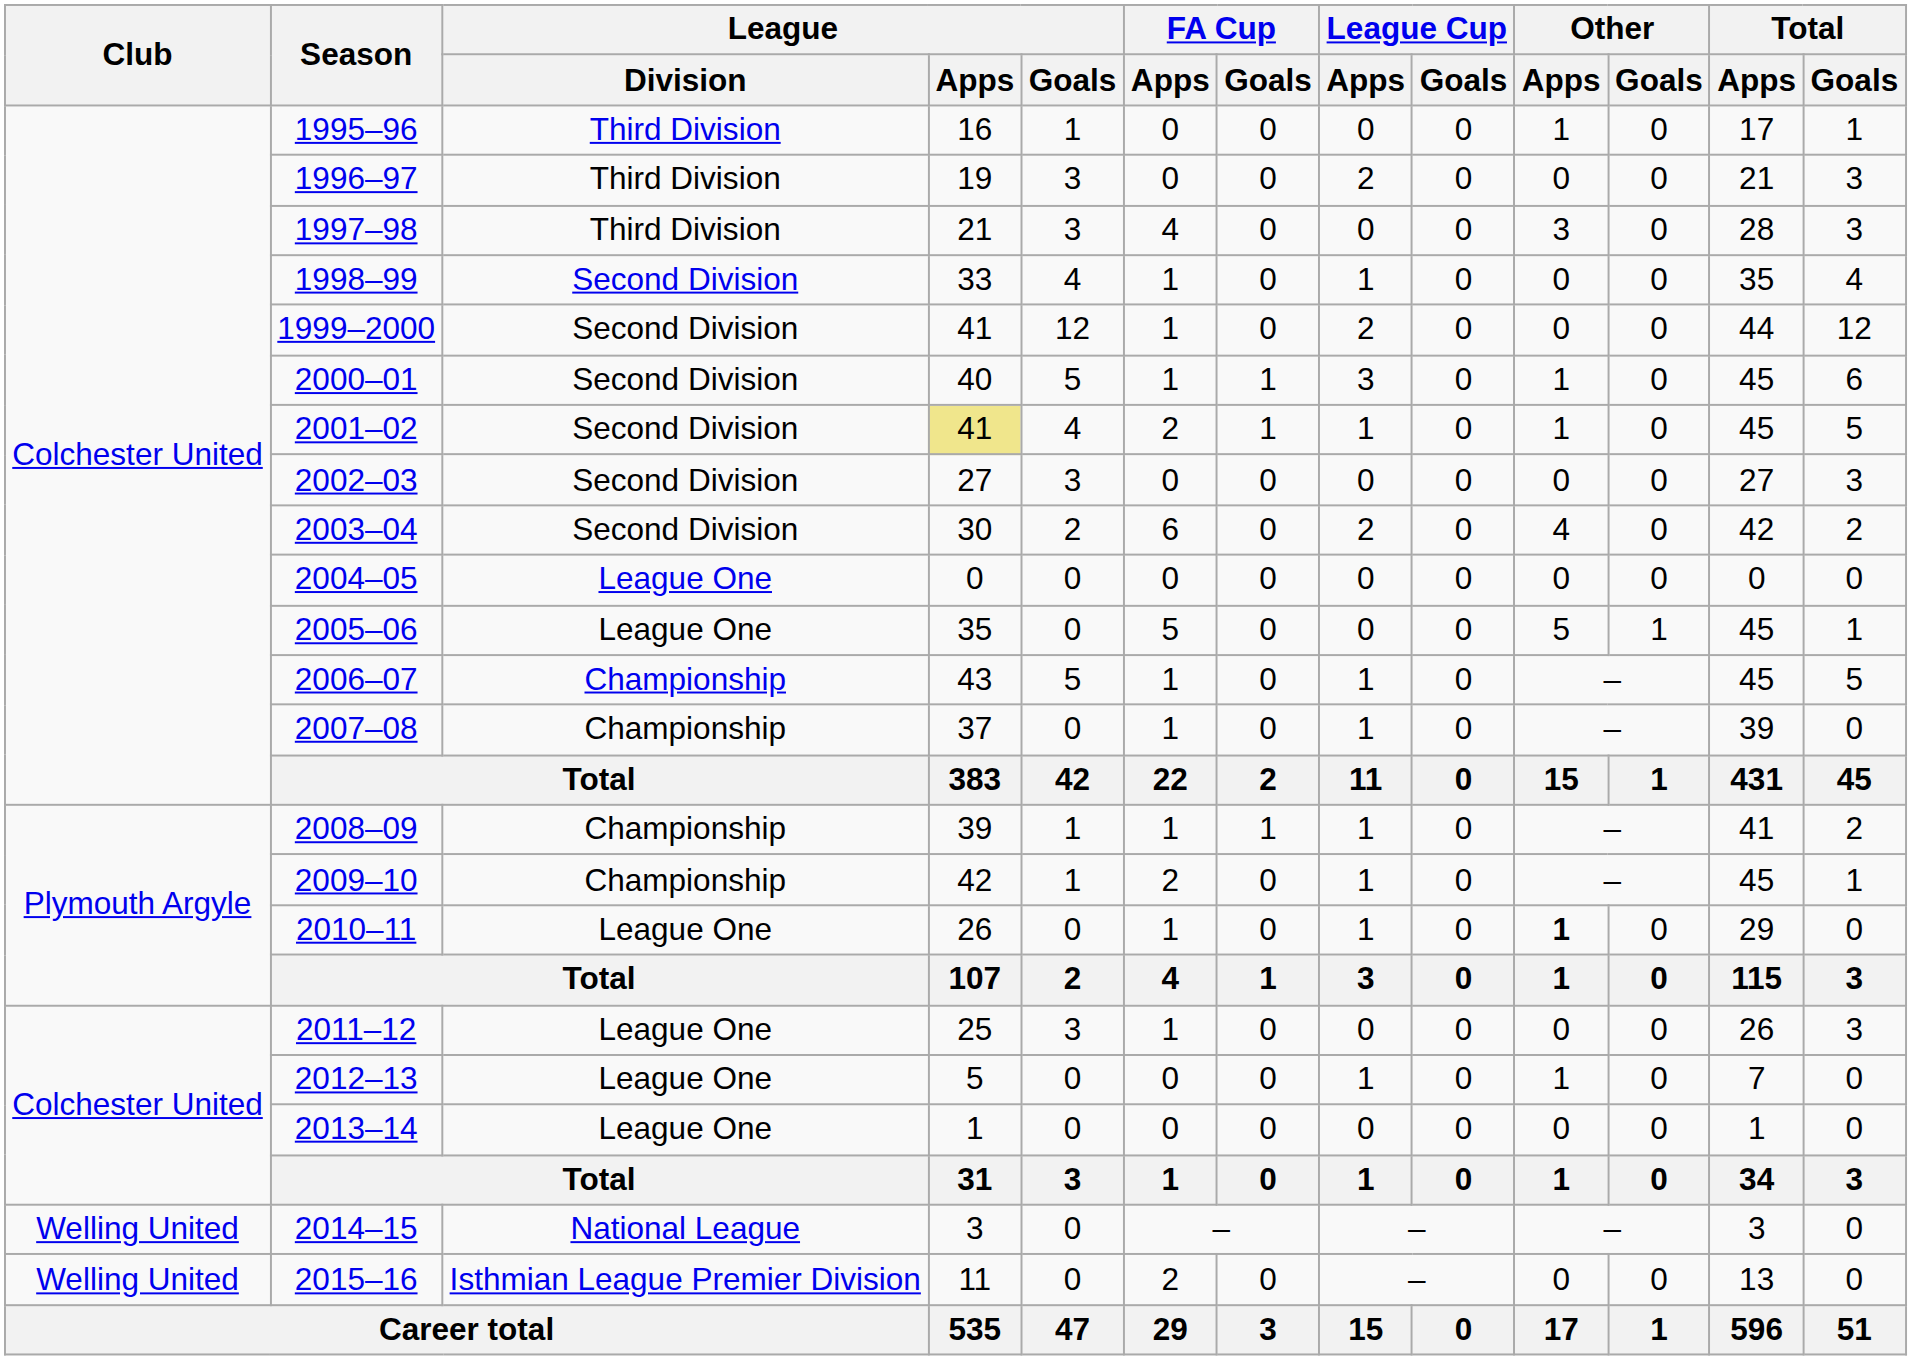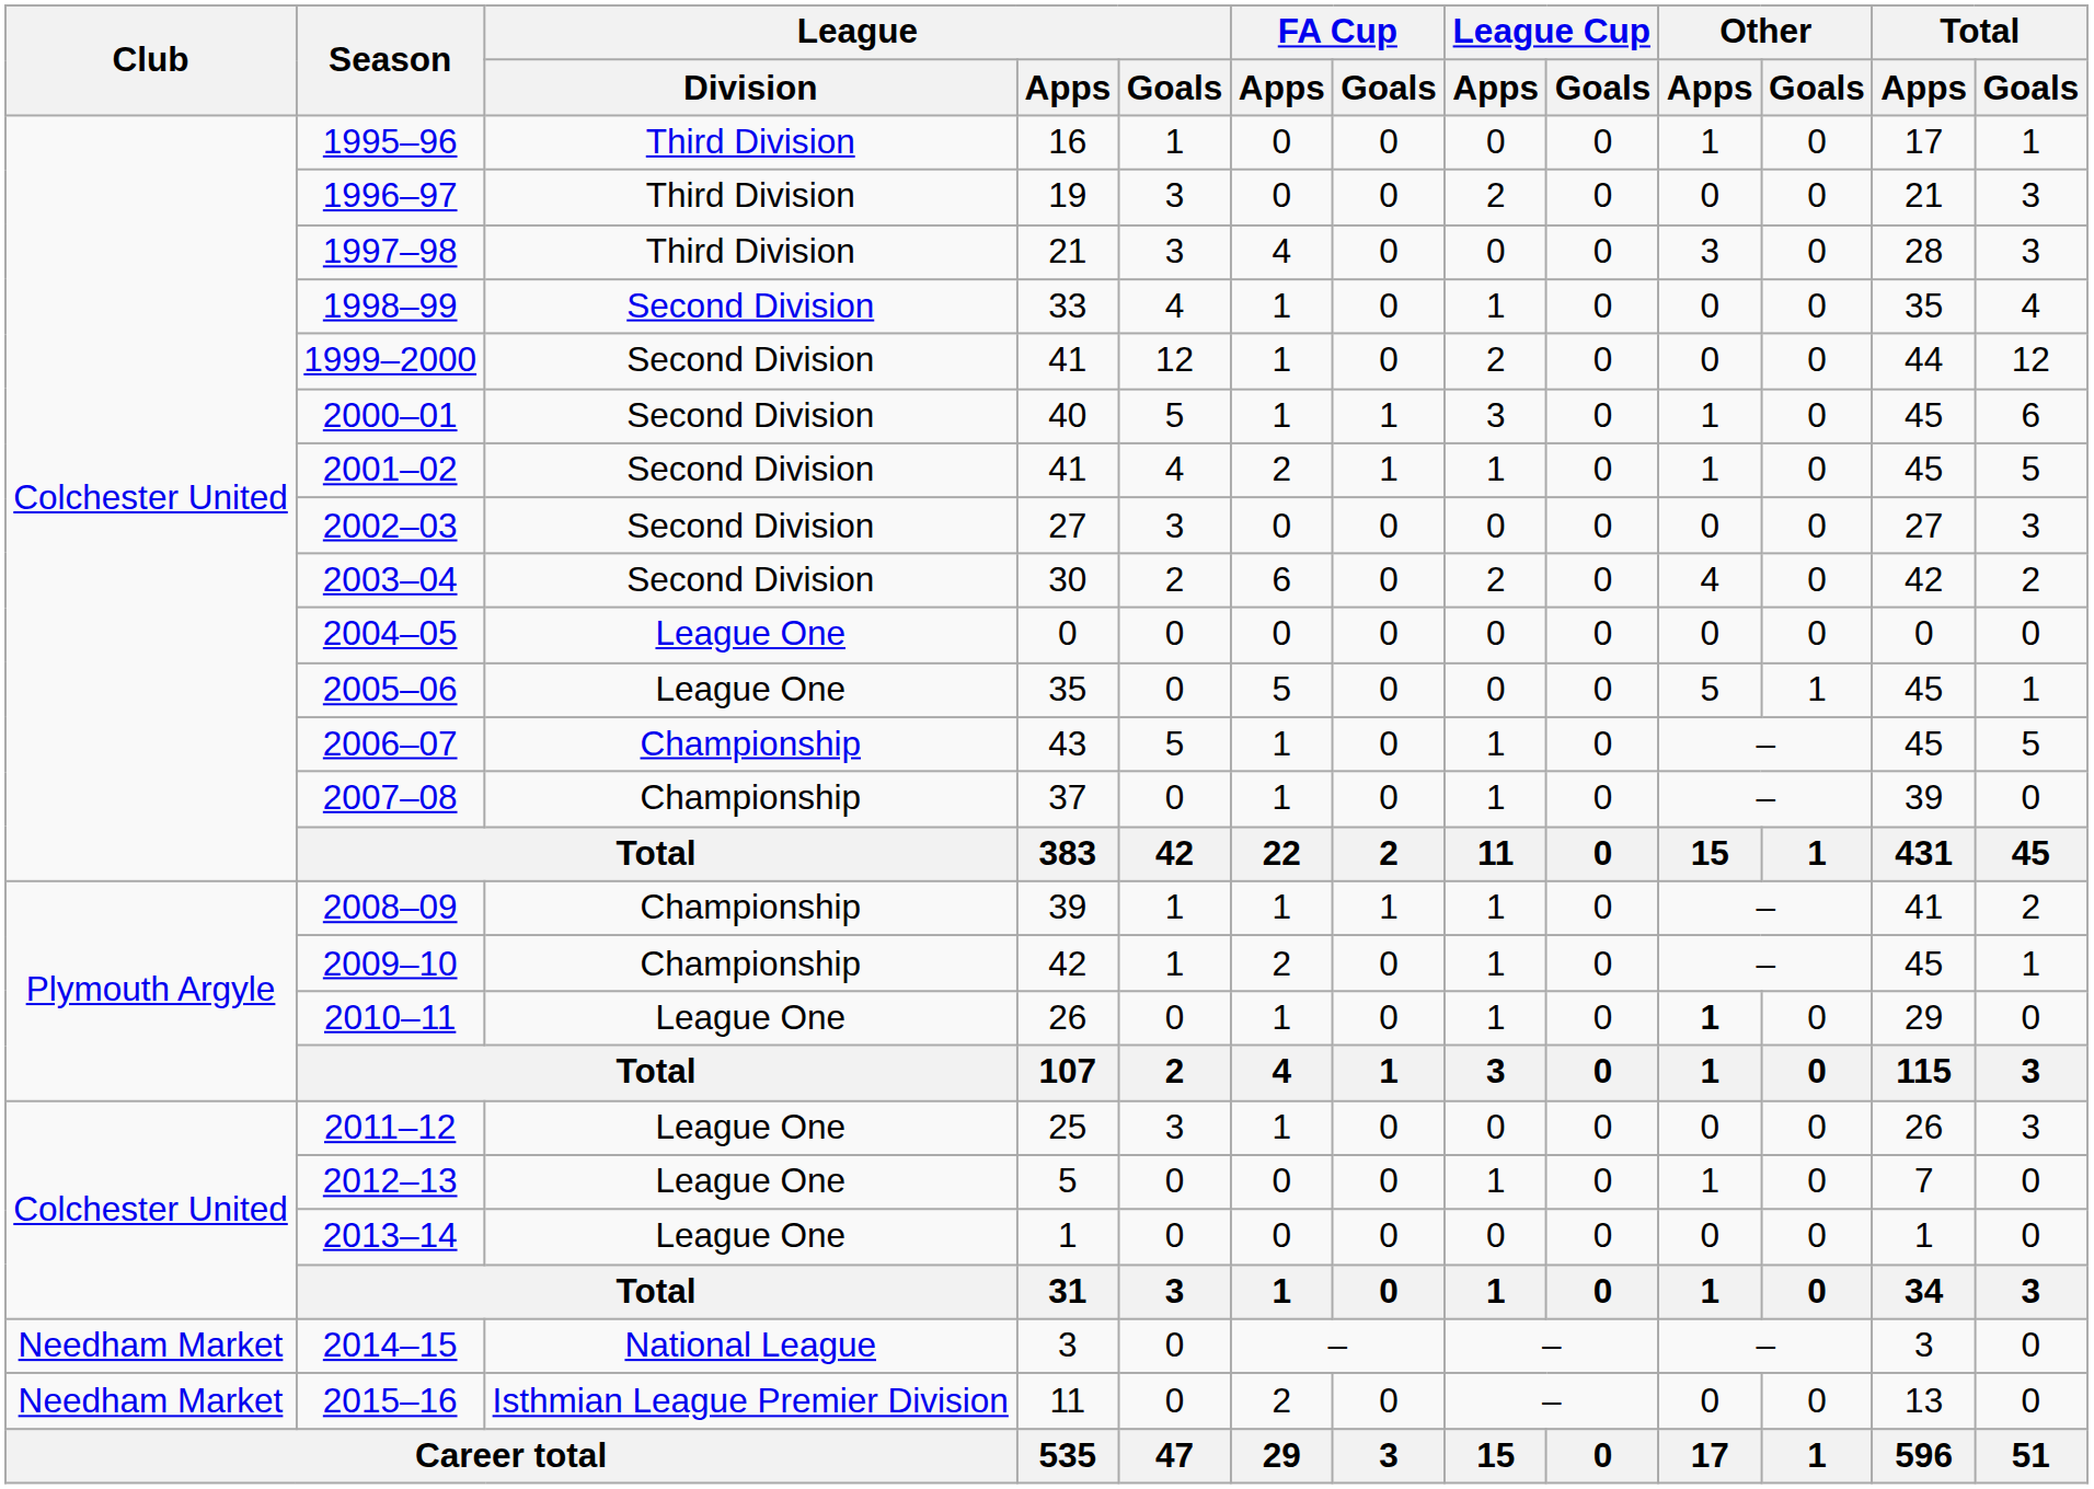2001–02 | League / Apps: khaki background -> no background
2014–15 | Club: Welling United -> Needham Market
2015–16 | Club: Welling United -> Needham Market
